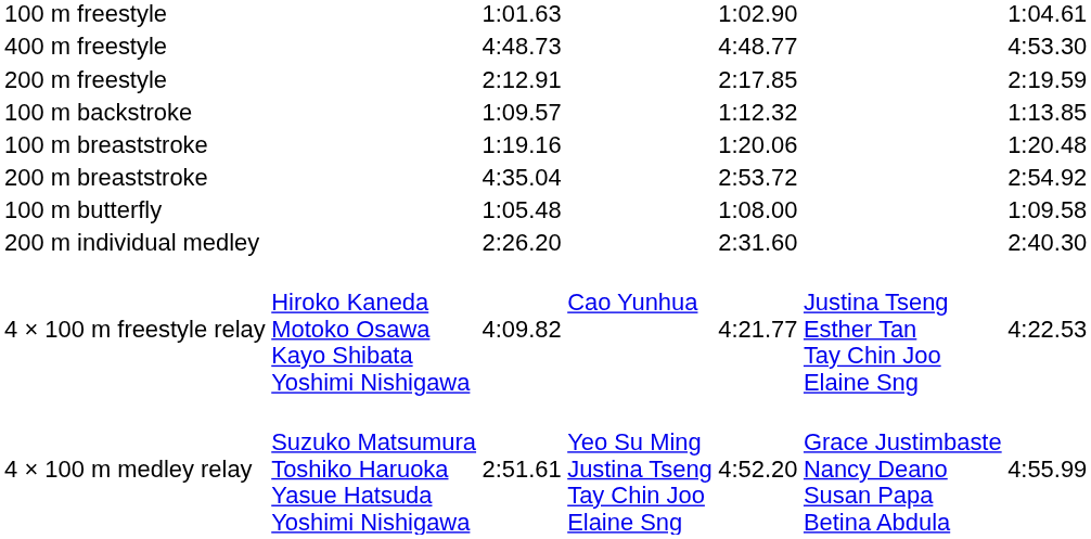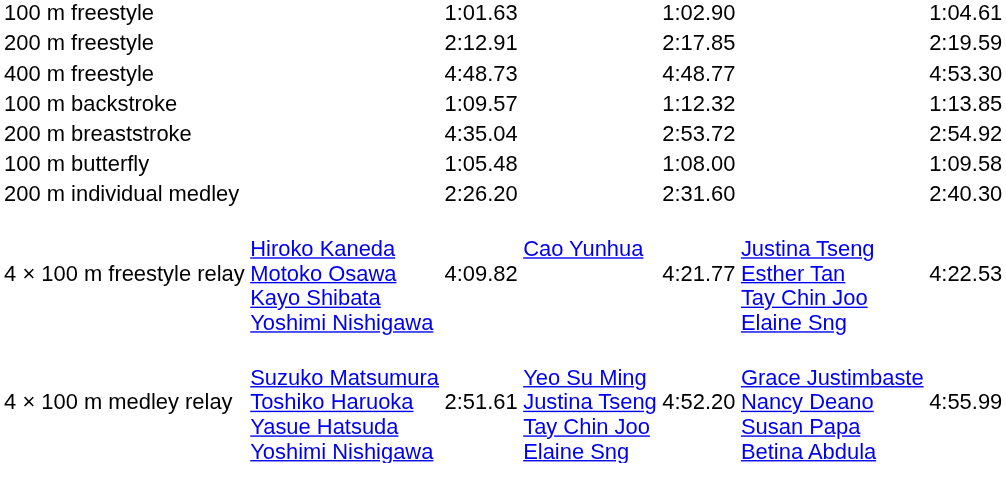rows swapped: 200 m freestyle <-> 400 m freestyle
- row: 100 m breaststroke | 1:19.16 | 1:20.06 | 1:20.48
